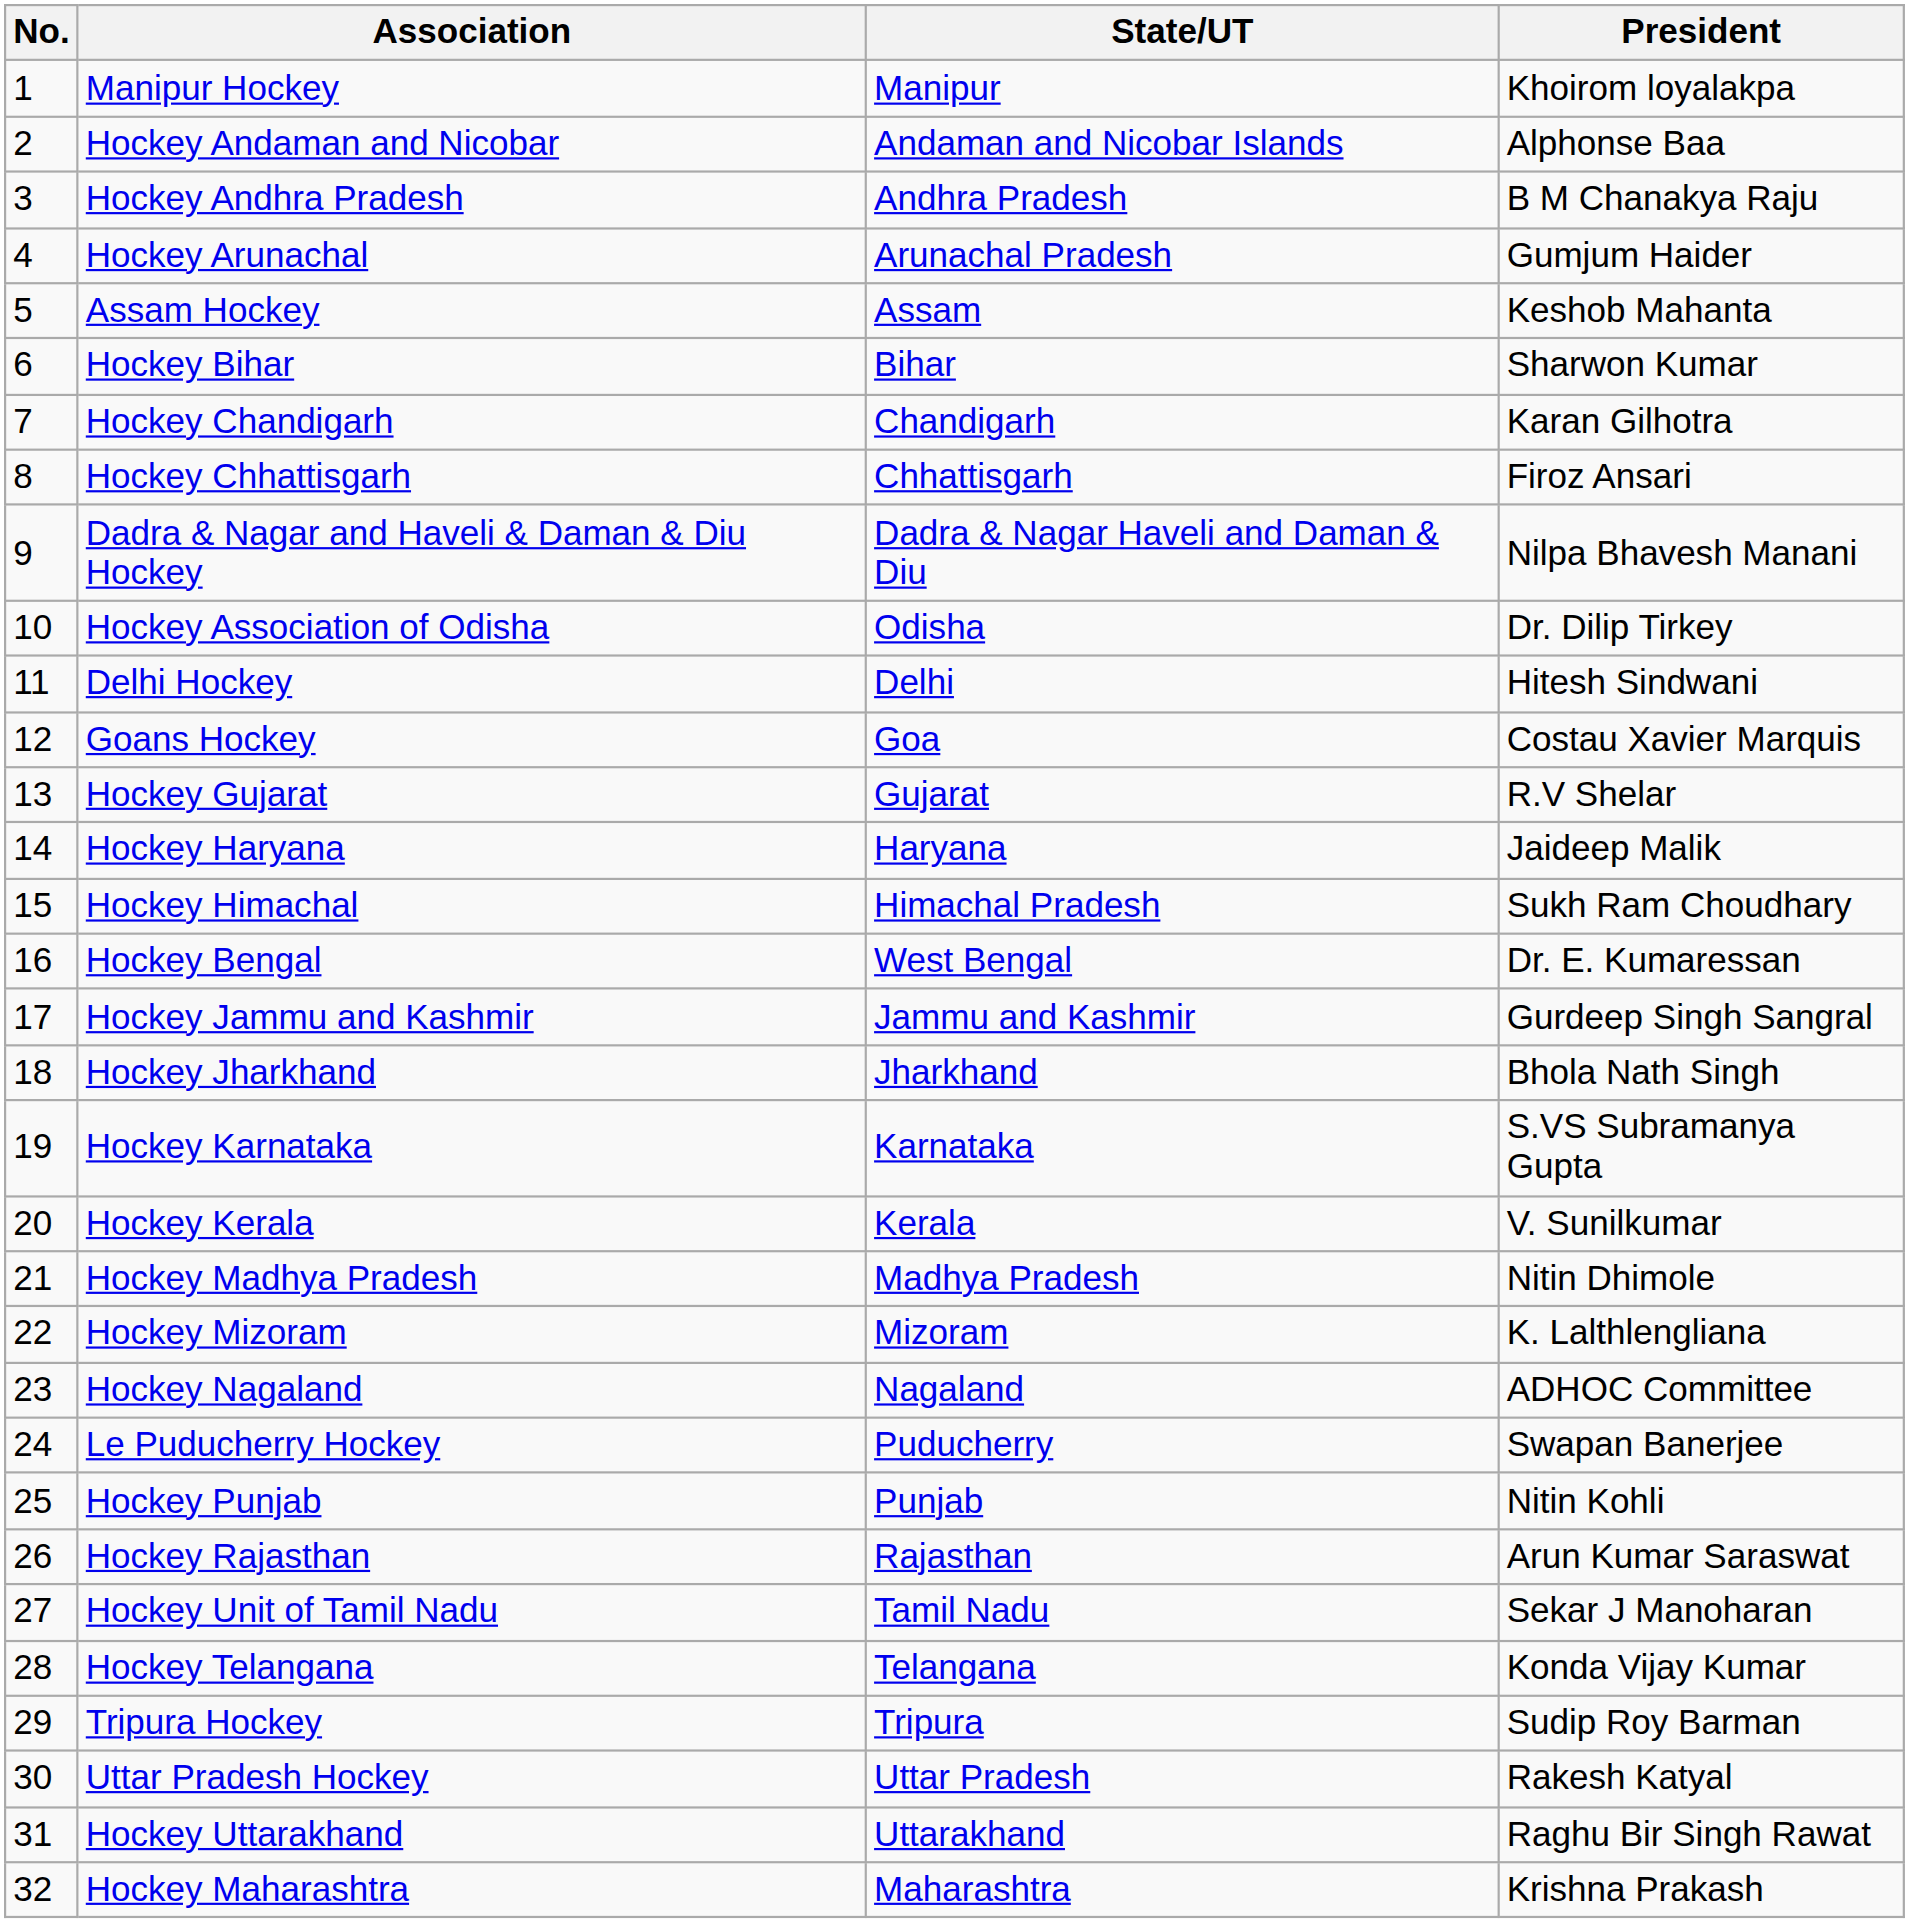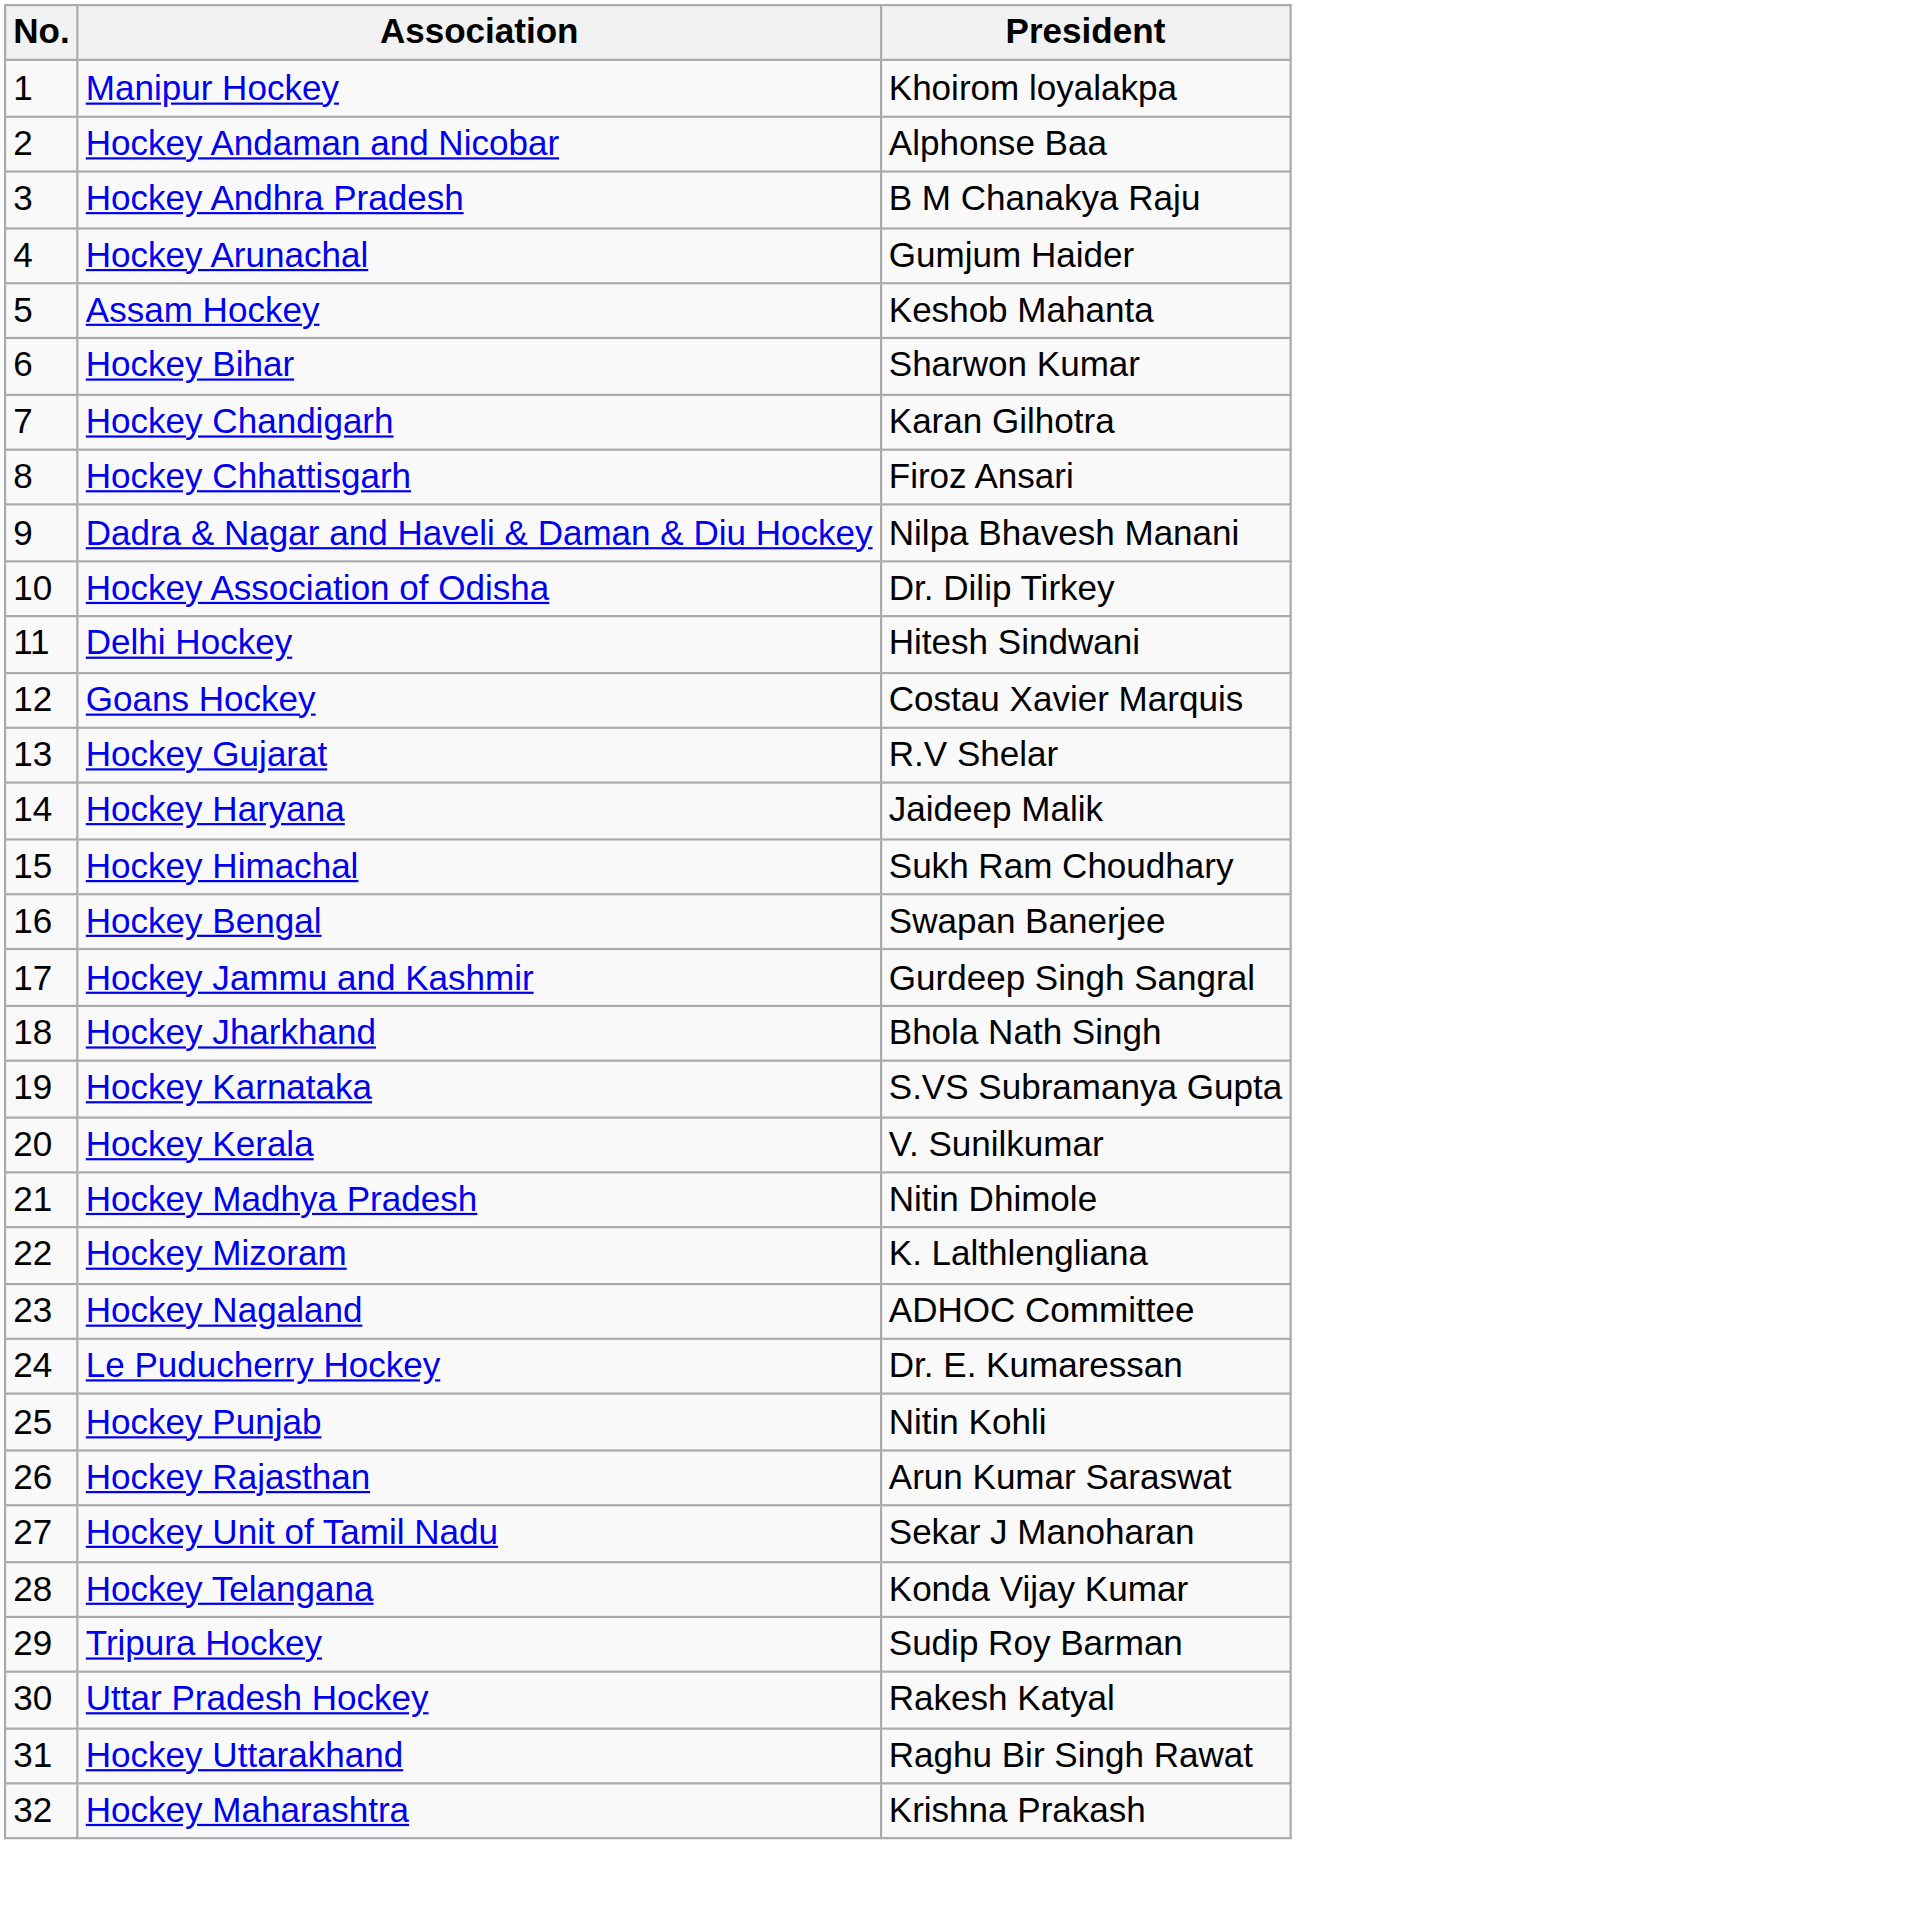- column: State/UT | Manipur | Andaman and Nicobar Islands | Andhra Pradesh | Arunachal Pradesh | Assam | Bihar | Chandigarh | Chhattisgarh | Dadra & Nagar Haveli and Daman & Diu | Odisha | Delhi | Goa | Gujarat | Haryana | Himachal Pradesh | West Bengal | Jammu and Kashmir | Jharkhand | Karnataka | Kerala | Madhya Pradesh | Mizoram | Nagaland | Puducherry | Punjab | Rajasthan | Tamil Nadu | Telangana | Tripura | Uttar Pradesh | Uttarakhand | Maharashtra
Hockey Bengal | President: Dr. E. Kumaressan -> Swapan Banerjee
Le Puducherry Hockey | President: Swapan Banerjee -> Dr. E. Kumaressan
